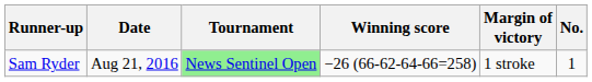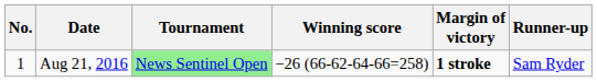columns swapped: No. <-> Runner-up
Aug 21, 2016 | Margin of victory: normal -> bold
